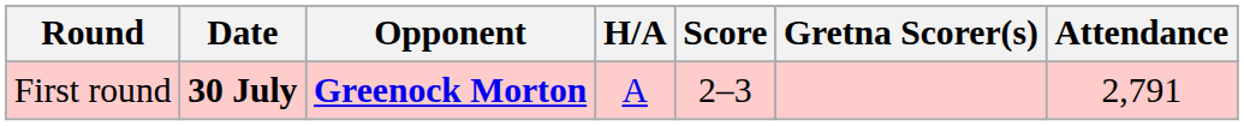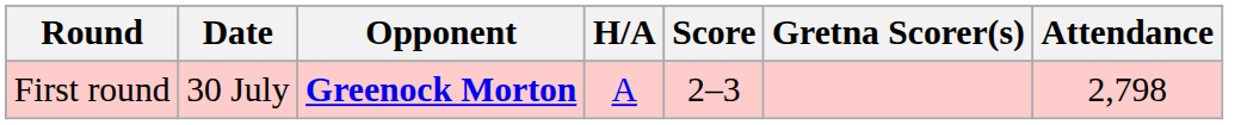First round | Date: bold -> normal
First round | Attendance: 2,791 -> 2,798
